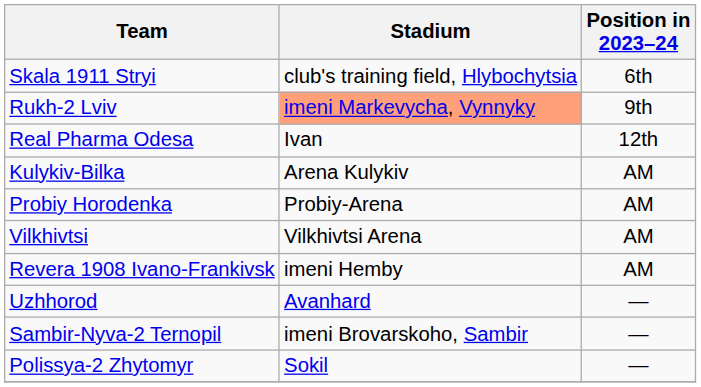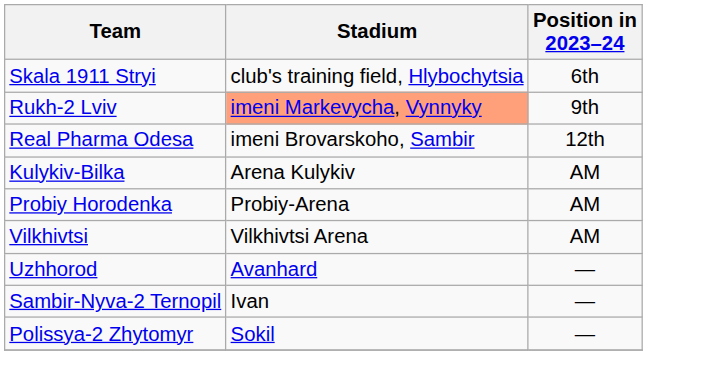Real Pharma Odesa | Stadium: Ivan -> imeni Brovarskoho, Sambir
- row: Revera 1908 Ivano-Frankivsk | imeni Hemby | AM
Sambir-Nyva-2 Ternopil | Stadium: imeni Brovarskoho, Sambir -> Ivan
